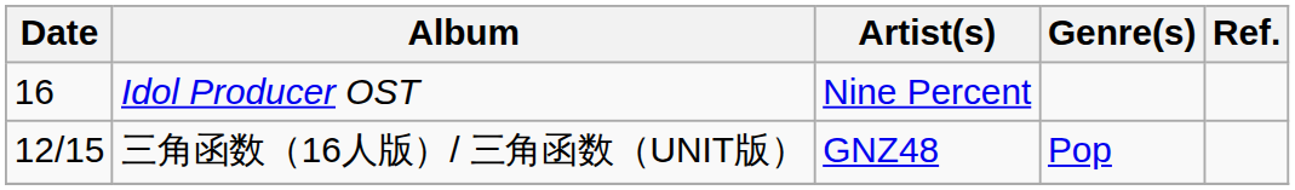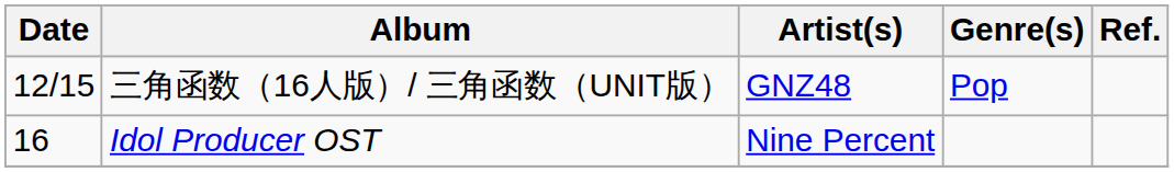rows swapped: 三角函数（16人版）/ 三角函数（UNIT版） <-> Idol Producer OST
